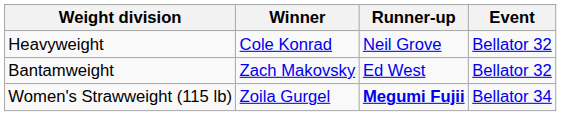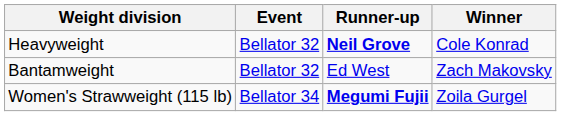columns swapped: Winner <-> Event
Heavyweight | Runner-up: normal -> bold
